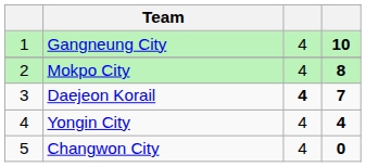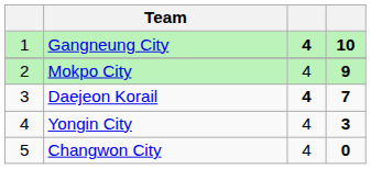Gangneung City | column 3: normal -> bold
Mokpo City | column 4: 8 -> 9
Yongin City | column 4: 4 -> 3
